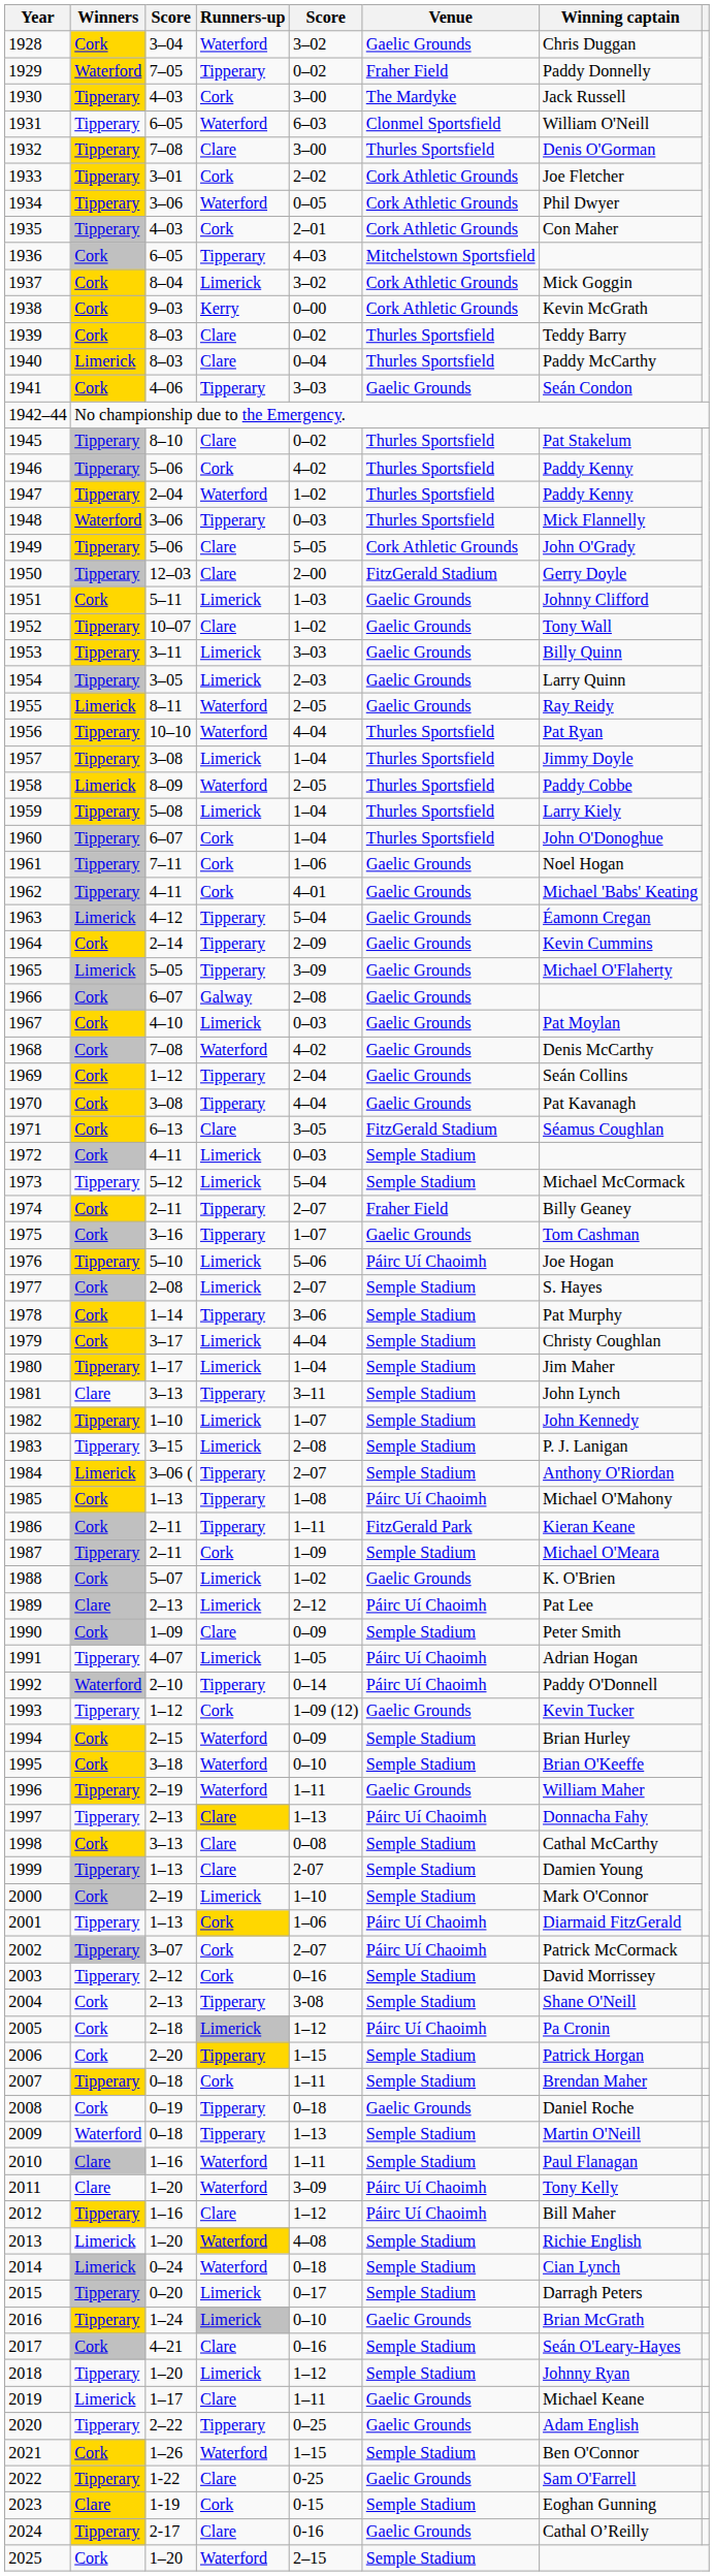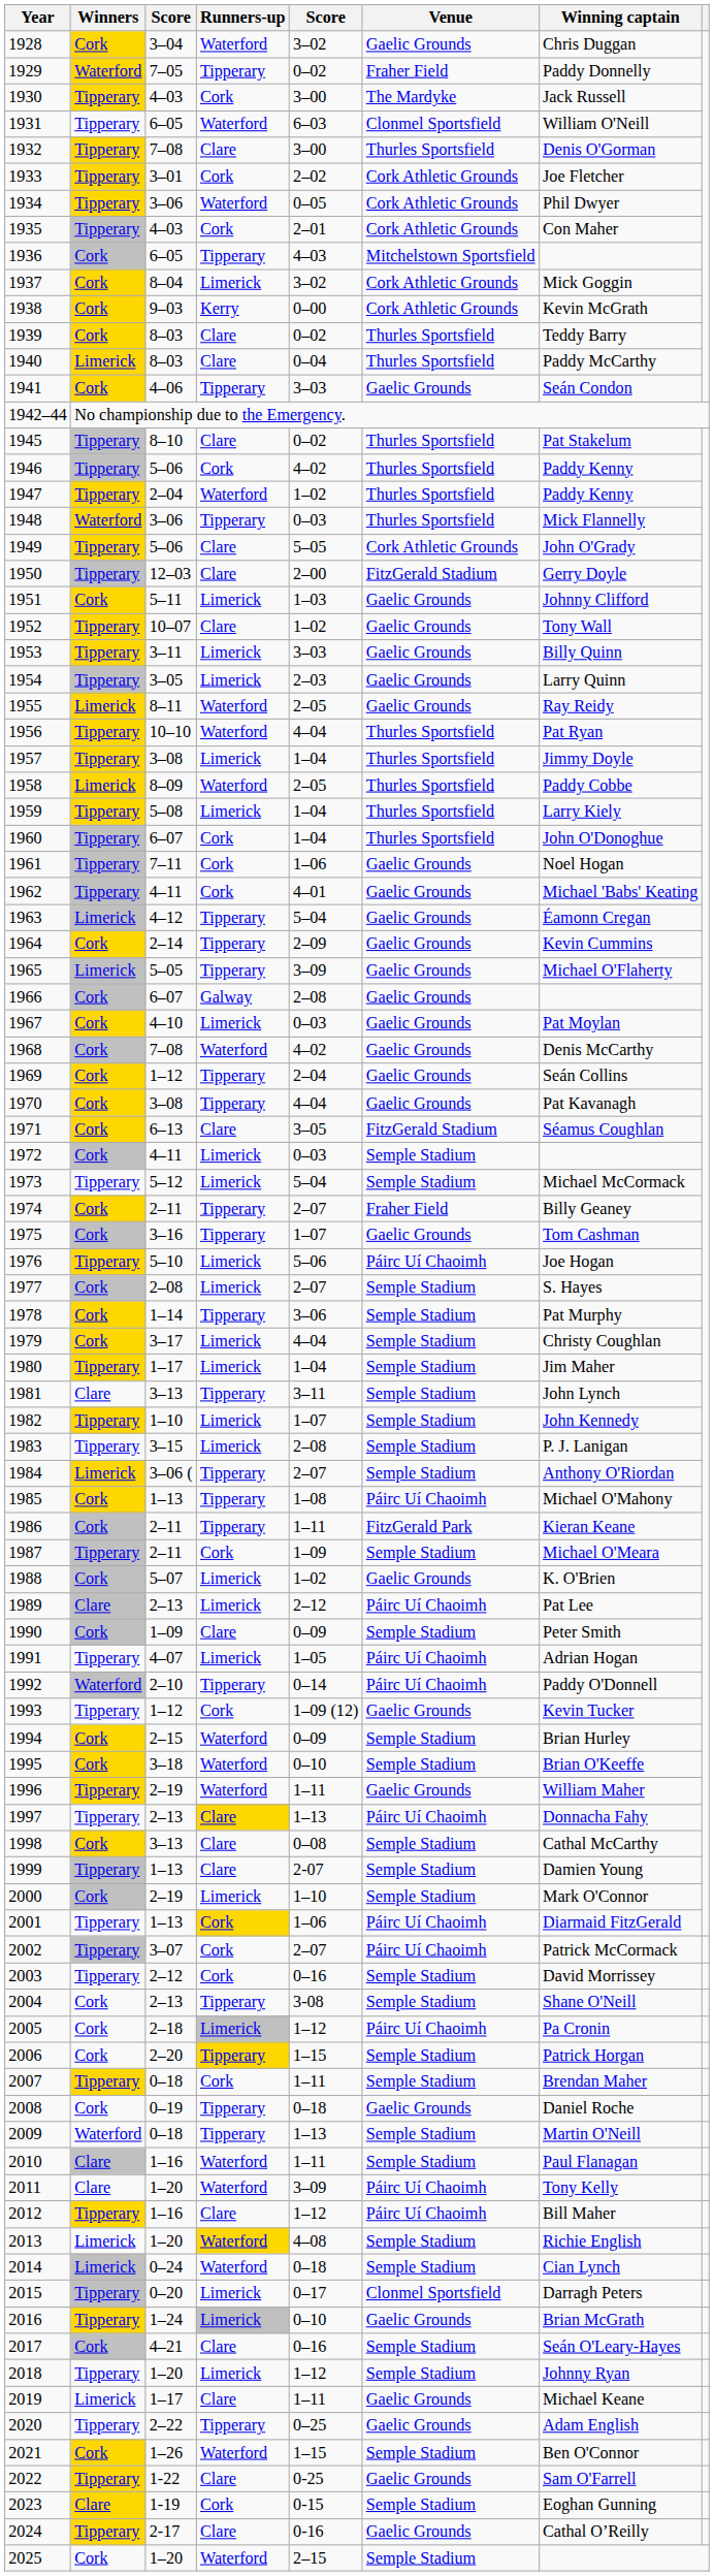2015 | Venue: Semple Stadium -> Clonmel Sportsfield
